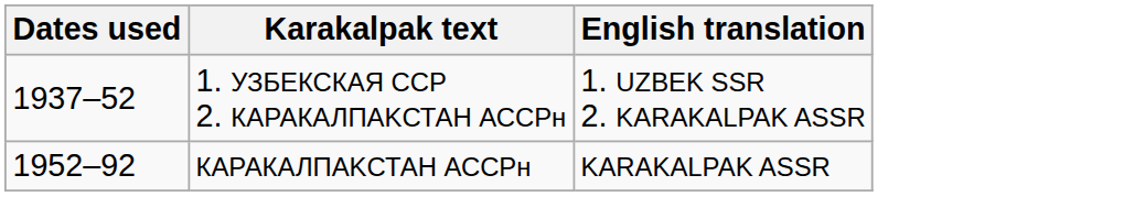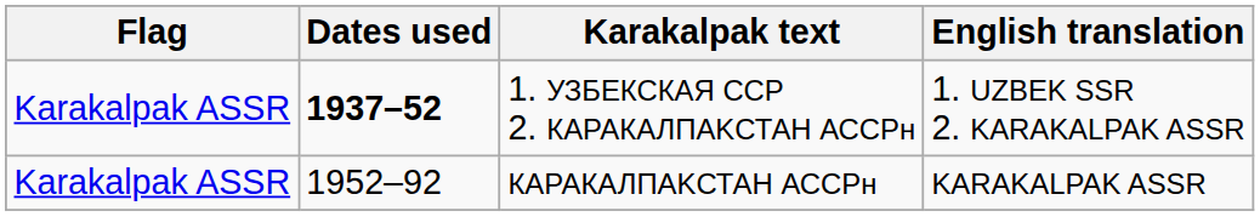+ column: Flag | Karakalpak ASSR | Karakalpak ASSR
1. УЗБЕКСКАЯ CCP 2. КАРАКАЛПAKСТАН АССРн | Dates used: normal -> bold
